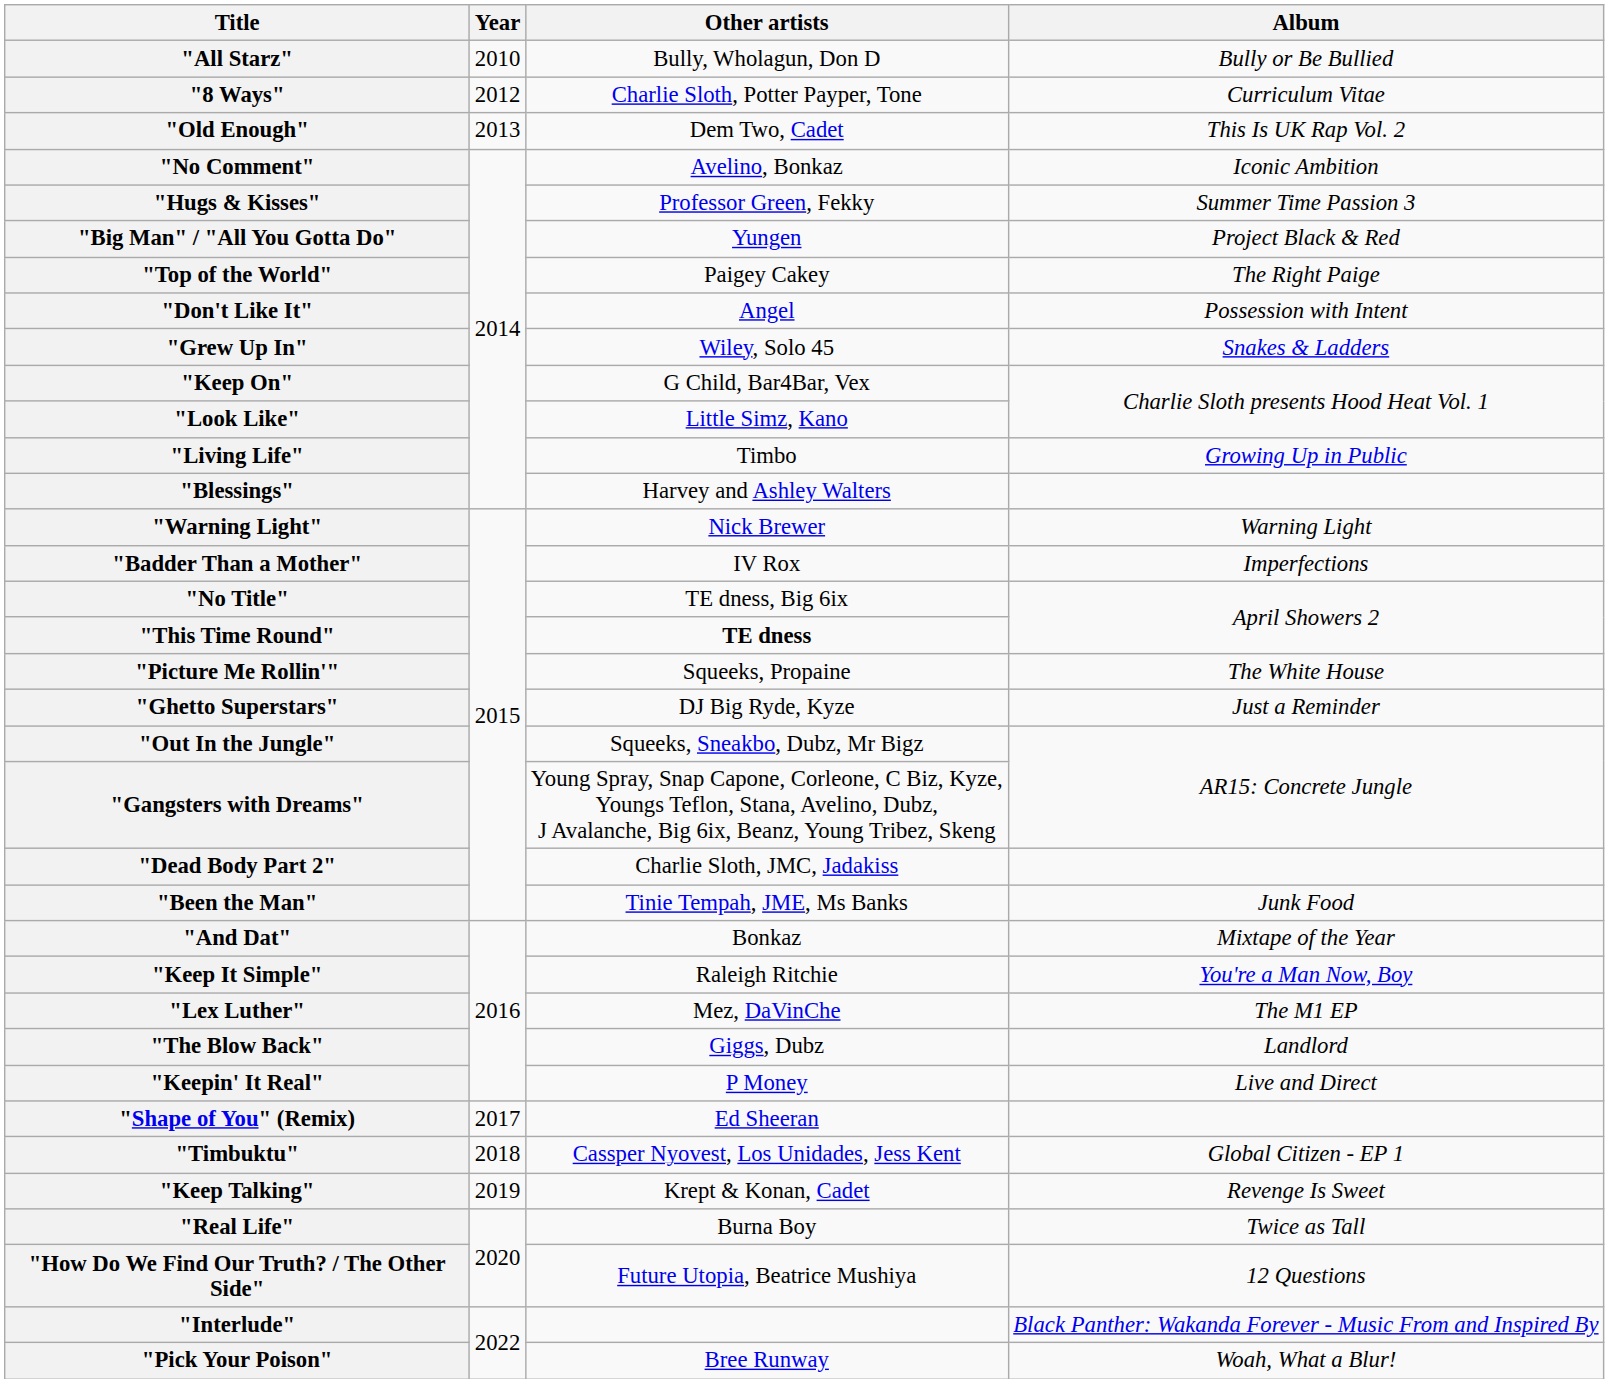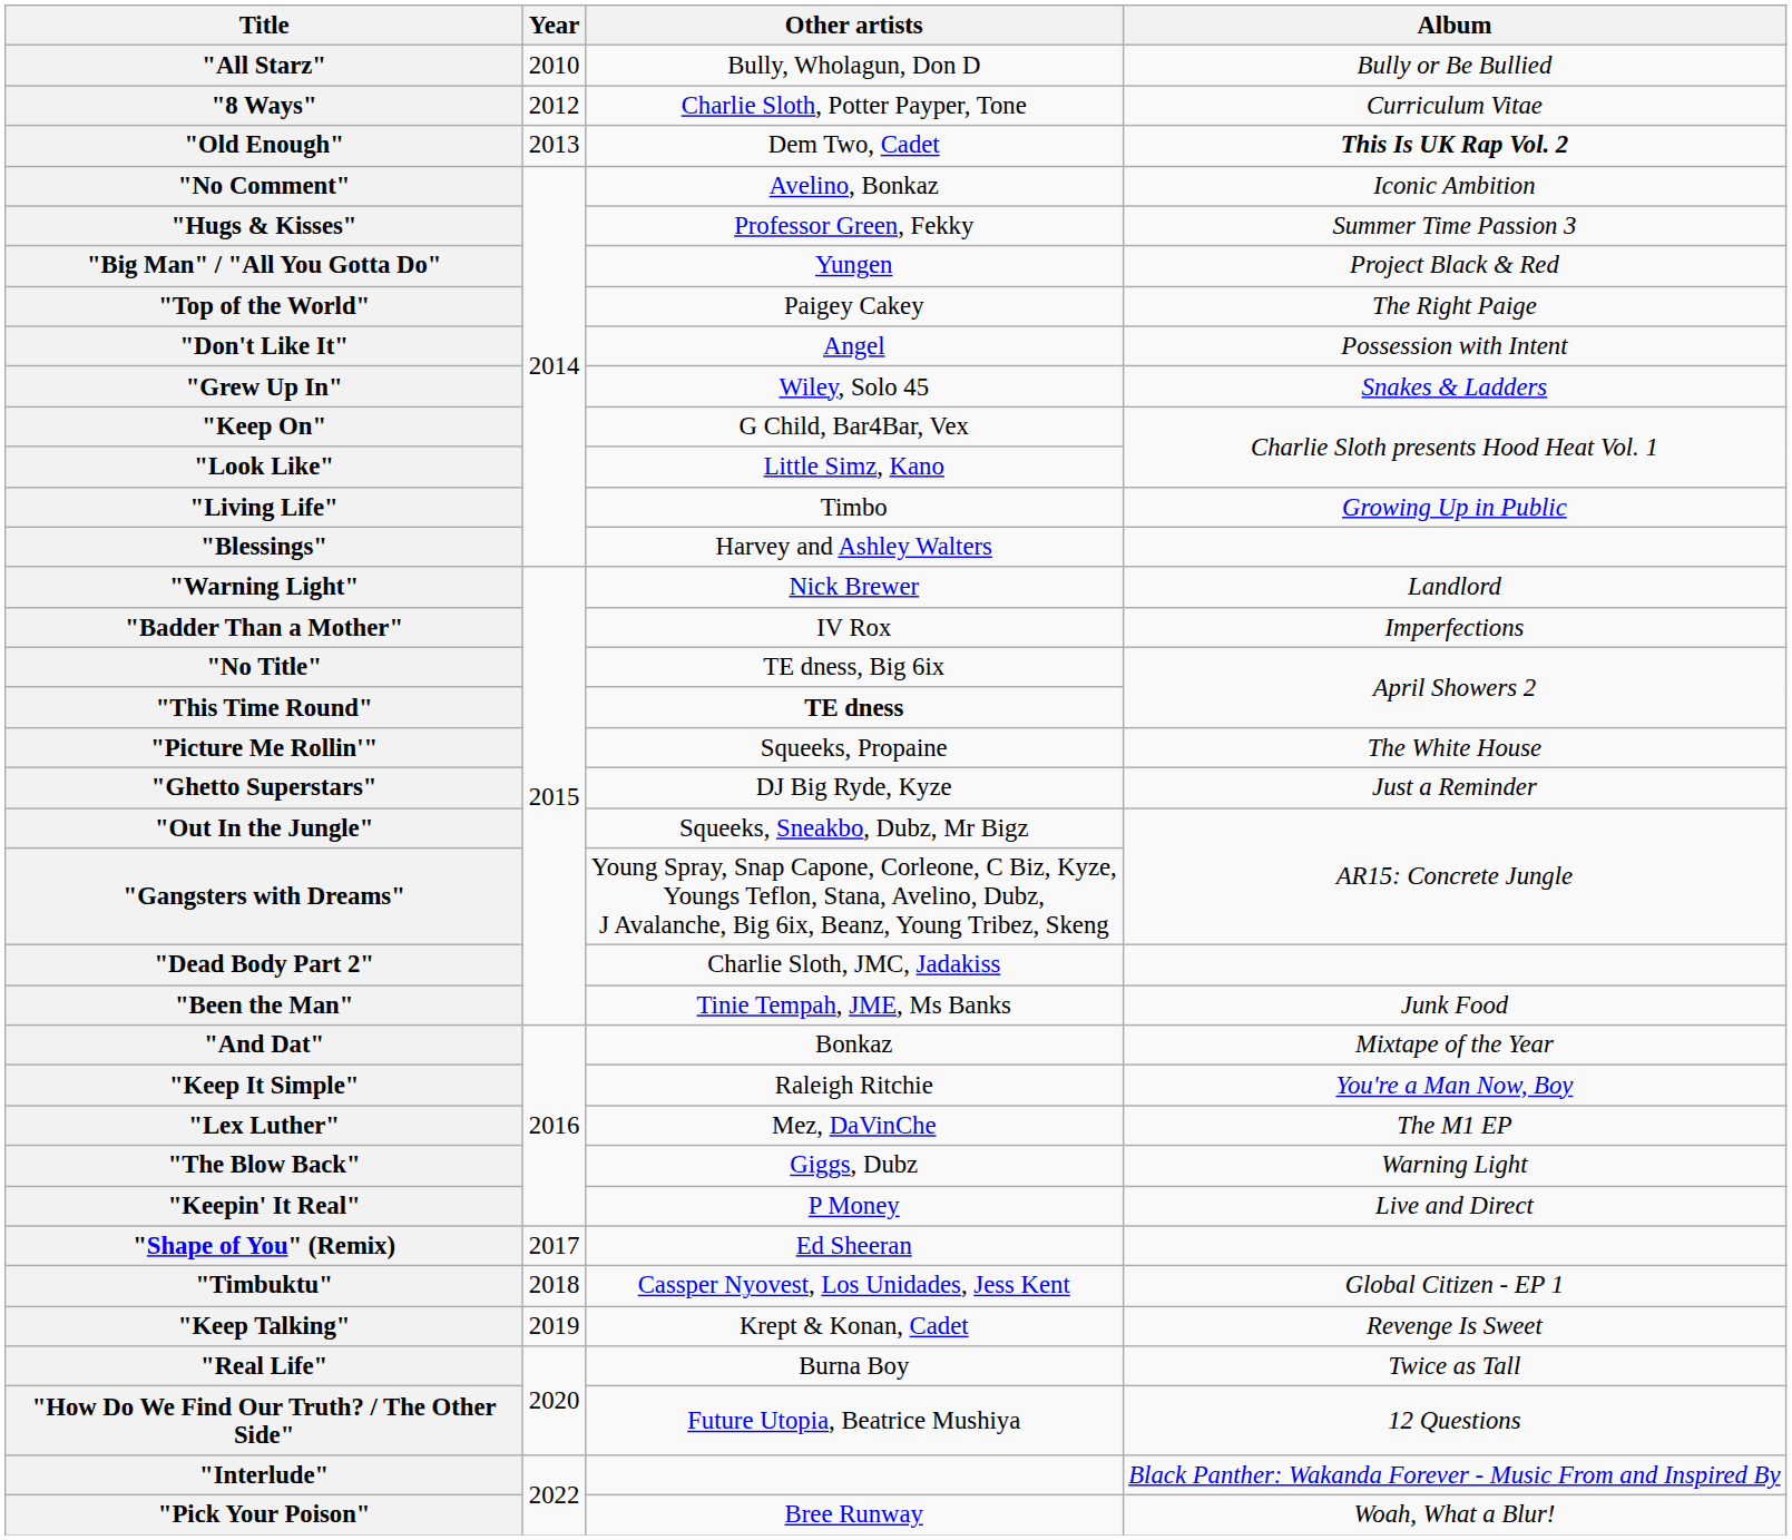"Old Enough" | Album: normal -> bold
"Warning Light" | Album: Warning Light -> Landlord
"The Blow Back" | Album: Landlord -> Warning Light
